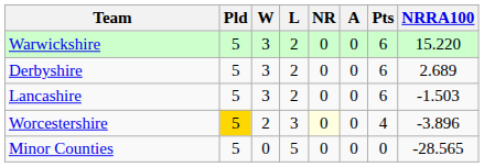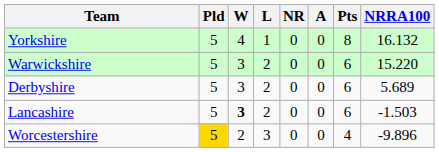+ row: Yorkshire | 5 | 4 | 1 | 0 | 0 | 8 | 16.132
Derbyshire | NRRA100: 2.689 -> 5.689
Lancashire | W: normal -> bold
Worcestershire | NR: lightyellow background -> no background
Worcestershire | NRRA100: -3.896 -> -9.896
- row: Minor Counties | 5 | 0 | 5 | 0 | 0 | 0 | -28.565
